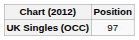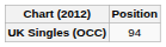UK Singles (OCC) | Position: 97 -> 94
